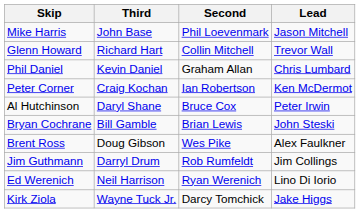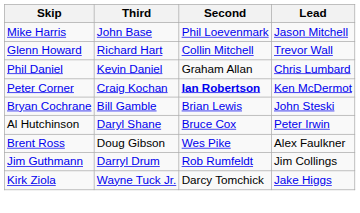Peter Corner | Second: normal -> bold
rows swapped: Al Hutchinson <-> Bryan Cochrane
- row: Ed Werenich | Neil Harrison | Ryan Werenich | Lino Di Iorio
